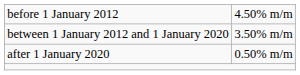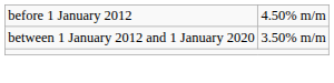- row: after 1 January 2020 | 0.50% m/m
